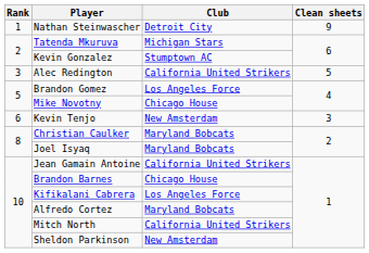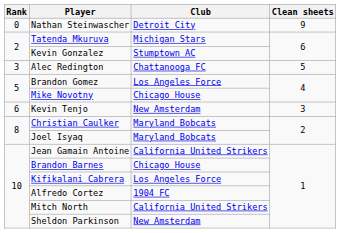Nathan Steinwascher | Rank: 1 -> 0
Alec Redington | Club: California United Strikers -> Chattanooga FC
Alfredo Cortez | Club: Maryland Bobcats -> 1904 FC
